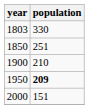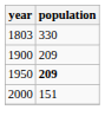- row: 1850 | 251
1900 | population: 210 -> 209
